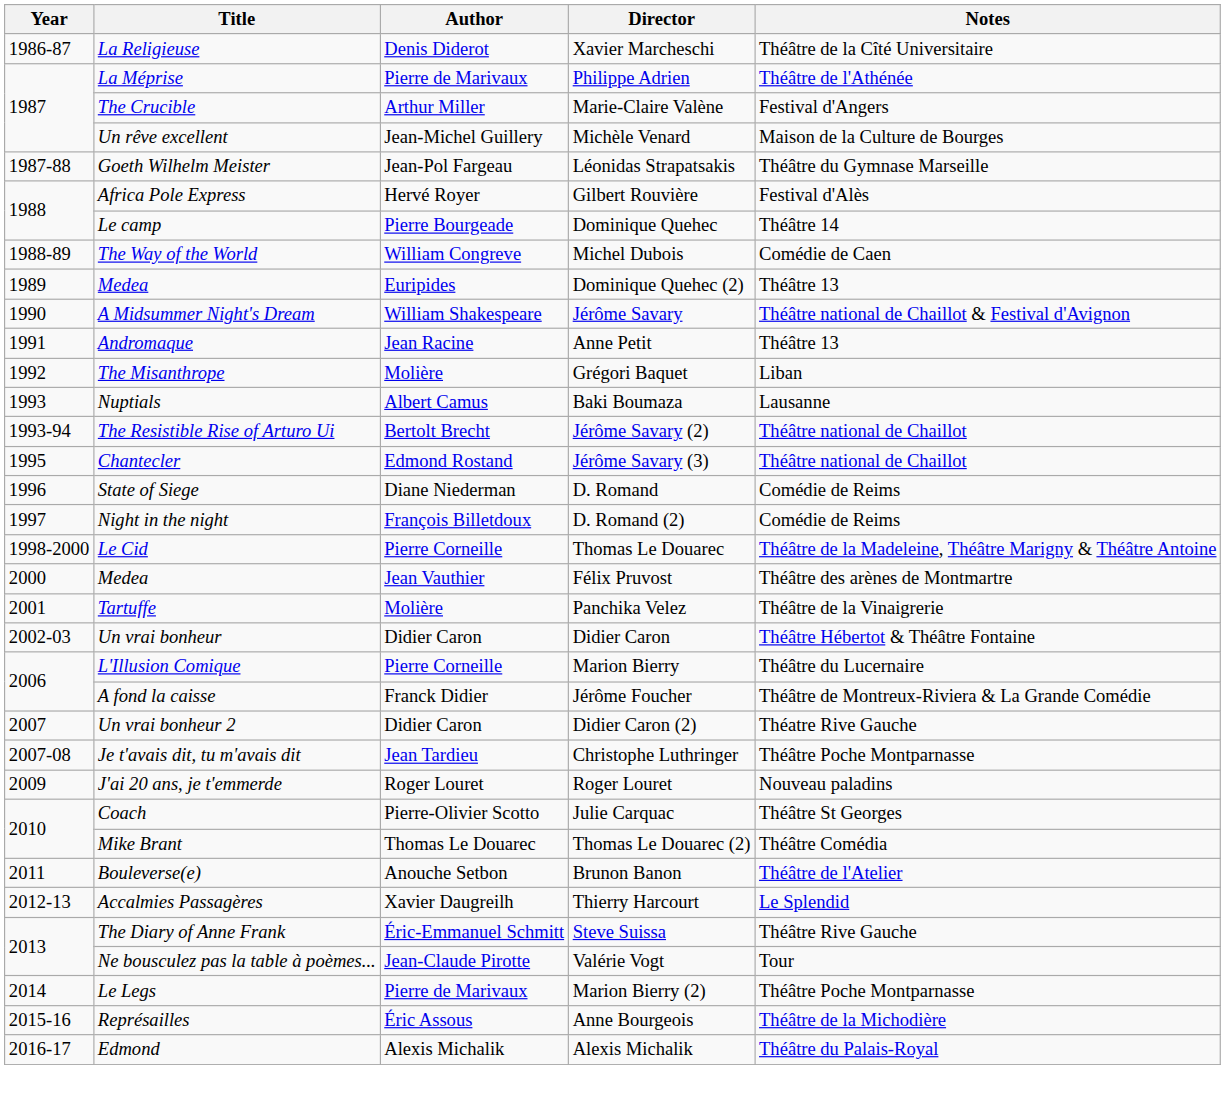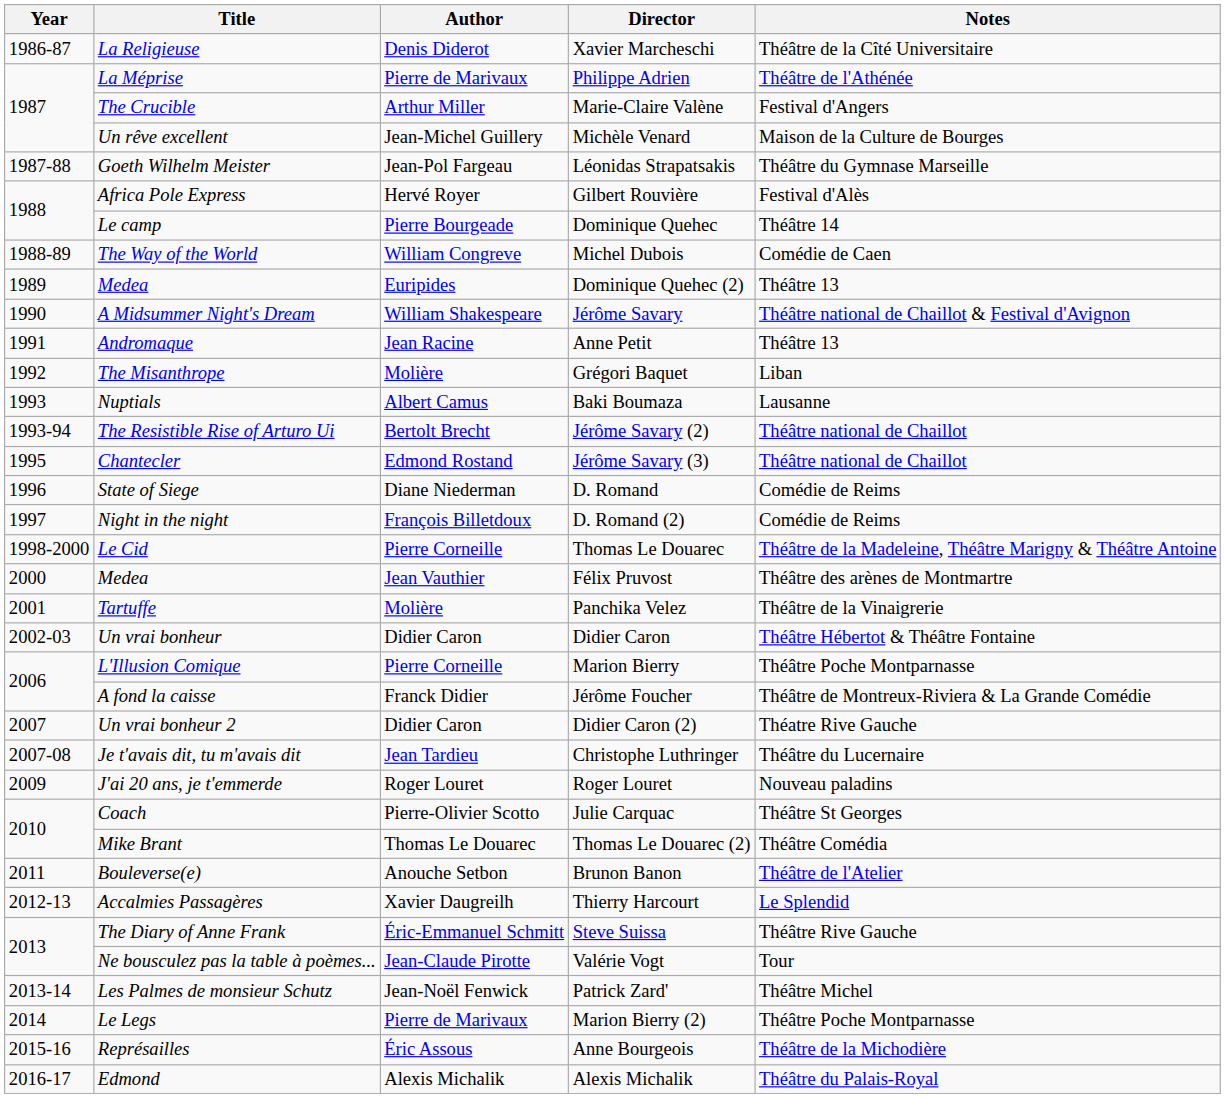Marion Bierry | Notes: Théâtre du Lucernaire -> Théâtre Poche Montparnasse
Christophe Luthringer | Notes: Théâtre Poche Montparnasse -> Théâtre du Lucernaire
+ row: 2013-14 | Les Palmes de monsieur Schutz | Jean-Noël Fenwick | Patrick Zard' | Théâtre Michel
